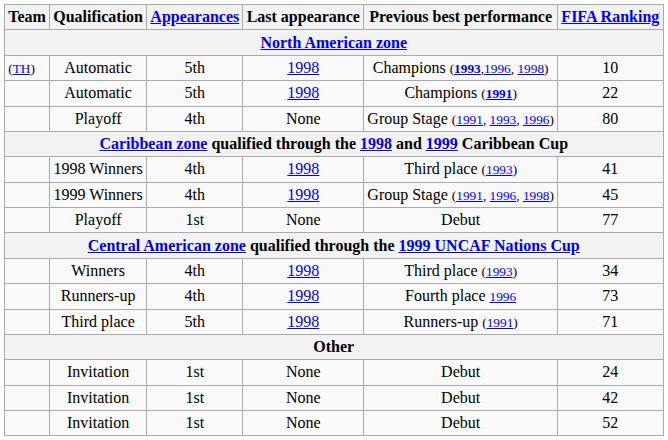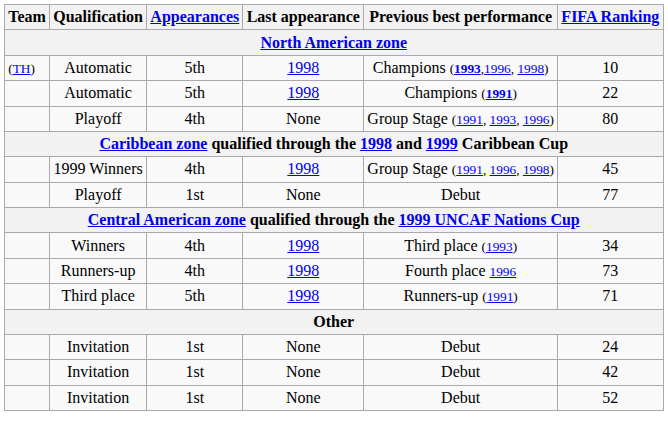- row: 1998 Winners | 4th | 1998 | Third place (1993) | 41
